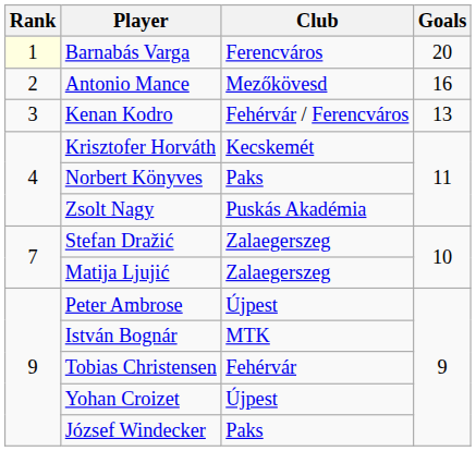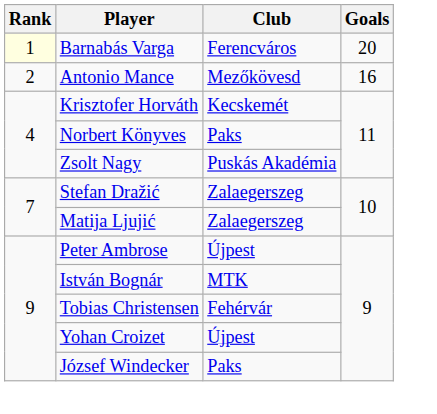- row: 3 | Kenan Kodro | Fehérvár / Ferencváros | 13
